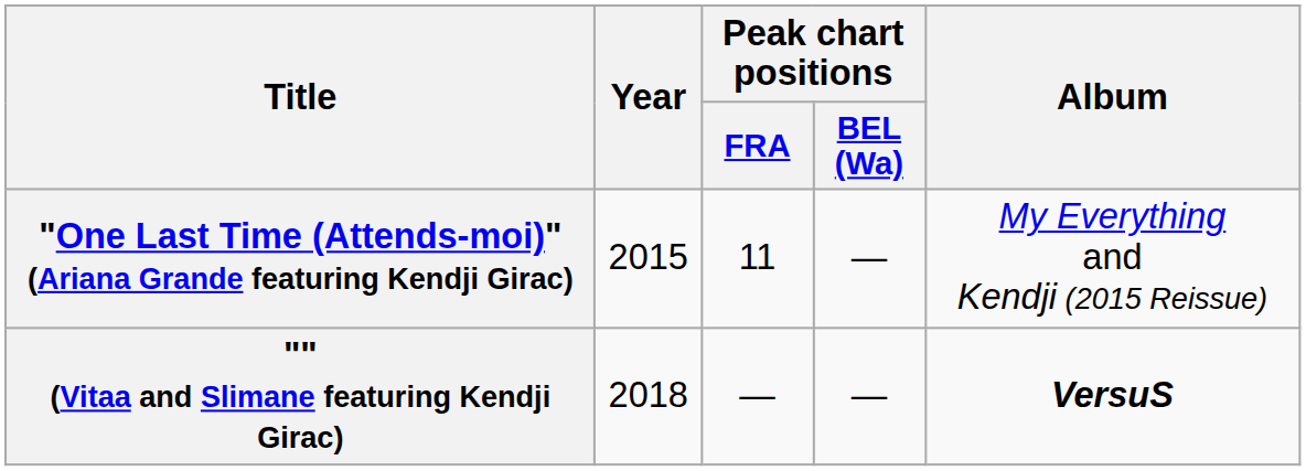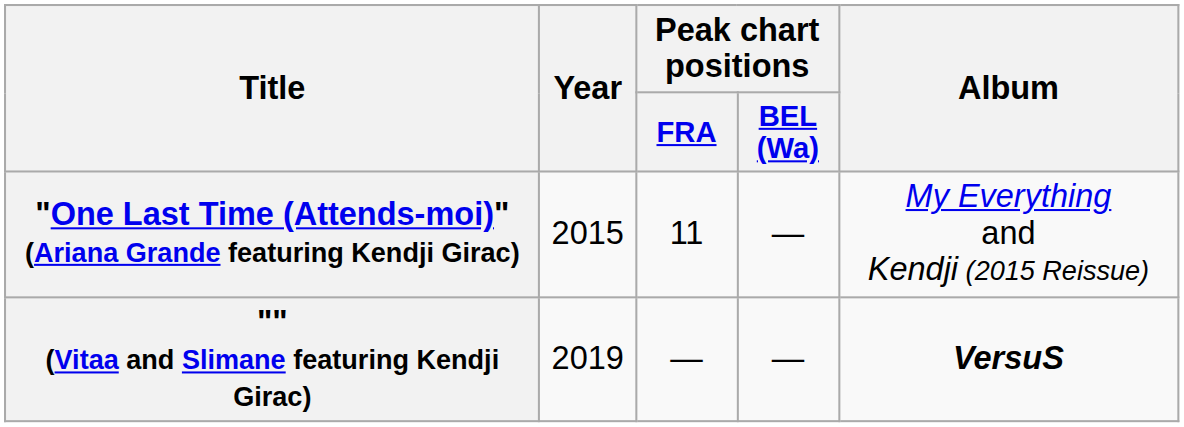"" (Vitaa and Slimane featuring Kendji Girac) | Year: 2018 -> 2019
